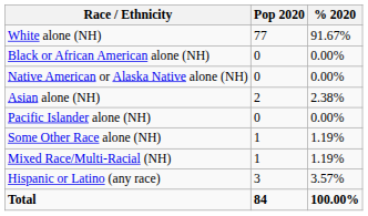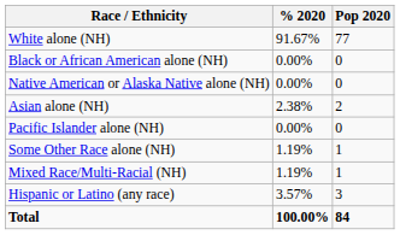columns swapped: Pop 2020 <-> % 2020
